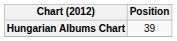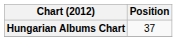Hungarian Albums Chart | Position: 39 -> 37
